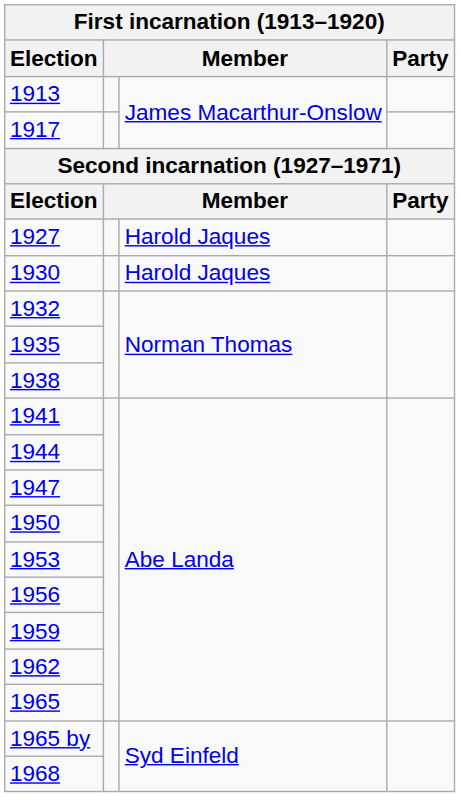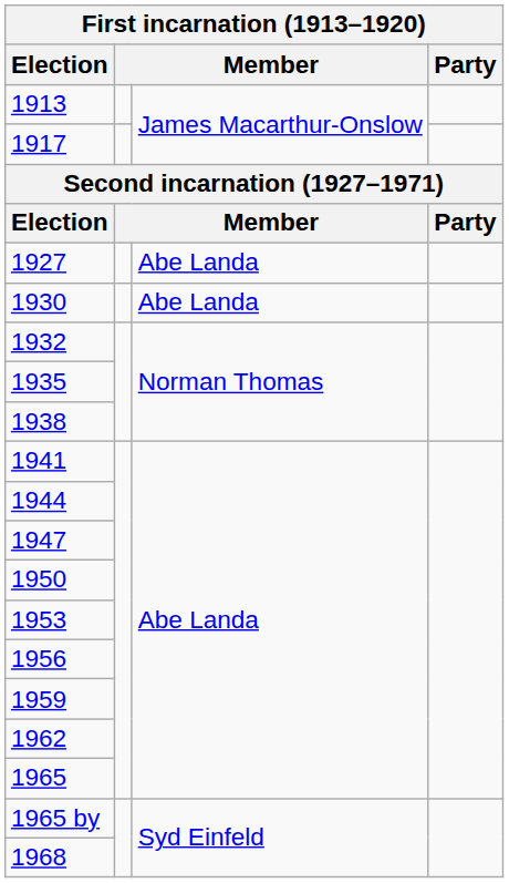1927 | column 3: Harold Jaques -> Abe Landa
1930 | column 3: Harold Jaques -> Abe Landa
